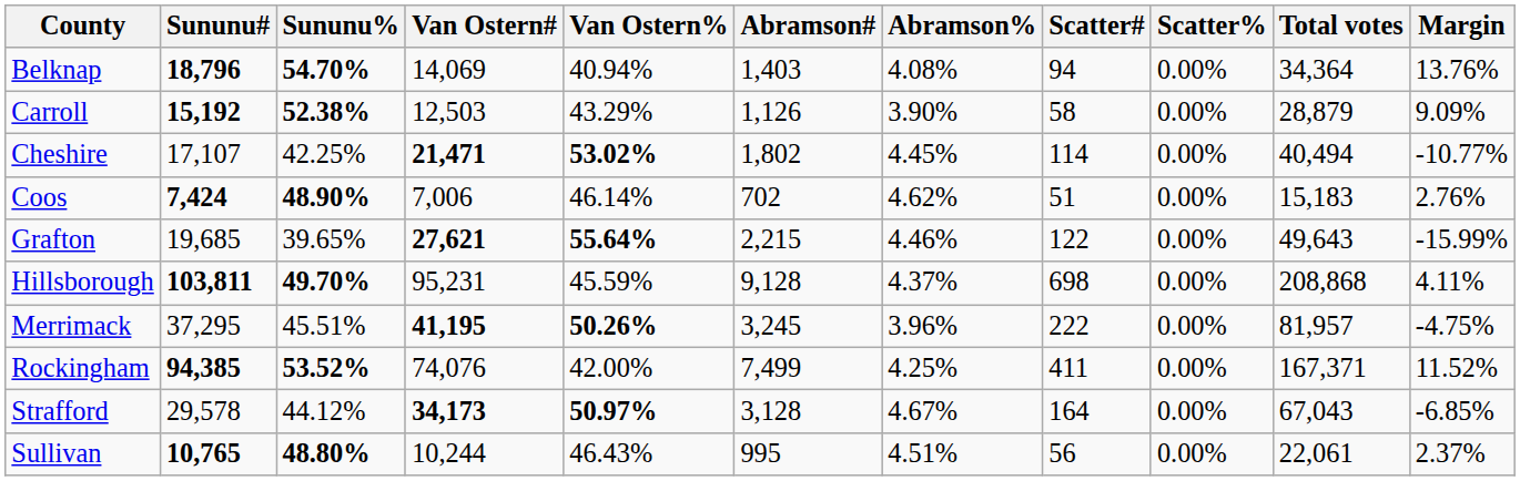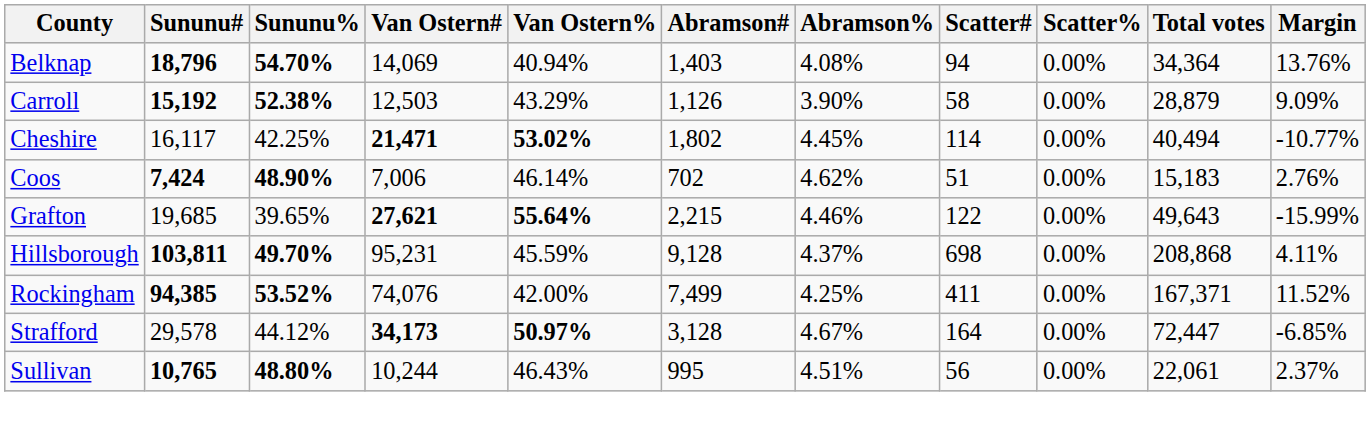Cheshire | Sununu#: 17,107 -> 16,117
- row: Merrimack | 37,295 | 45.51% | 41,195 | 50.26% | 3,245 | 3.96% | 222 | 0.00% | 81,957 | -4.75%
Strafford | Total votes: 67,043 -> 72,447
